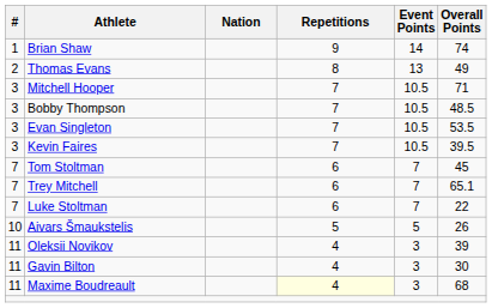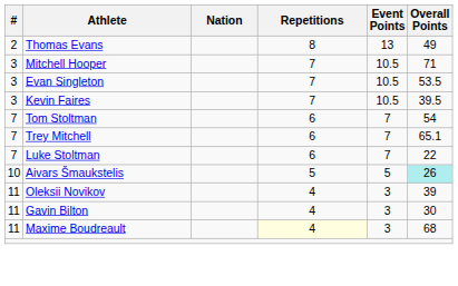- row: 1 | Brian Shaw | 9 | 14 | 74
- row: 3 | Bobby Thompson | 7 | 10.5 | 48.5
Tom Stoltman | Overall Points: 45 -> 54
Aivars Šmaukstelis | Overall Points: no background -> paleturquoise background
